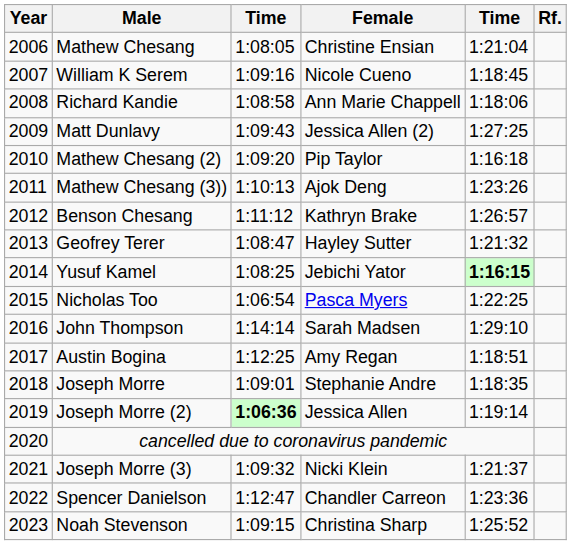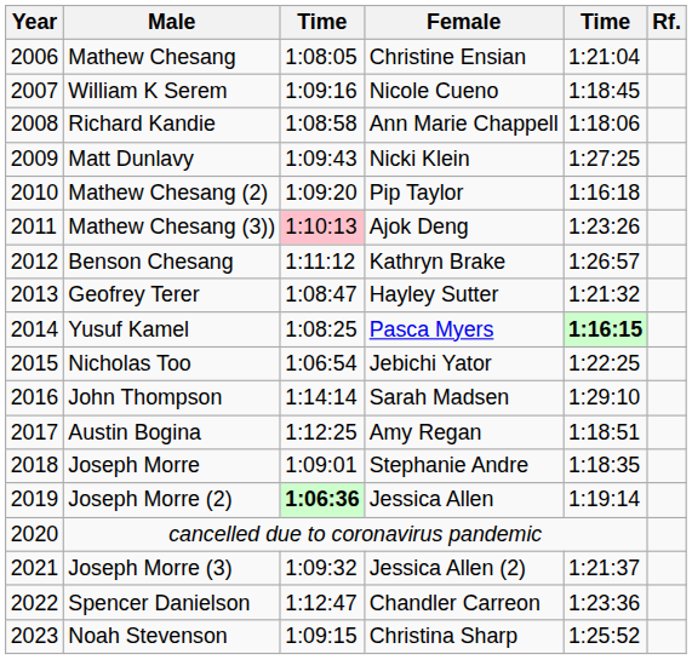Matt Dunlavy | Female: Jessica Allen (2) -> Nicki Klein
Mathew Chesang (3)) | column 3: no background -> pink background
Yusuf Kamel | Female: Jebichi Yator -> Pasca Myers
Nicholas Too | Female: Pasca Myers -> Jebichi Yator
Joseph Morre (3) | Female: Nicki Klein -> Jessica Allen (2)
